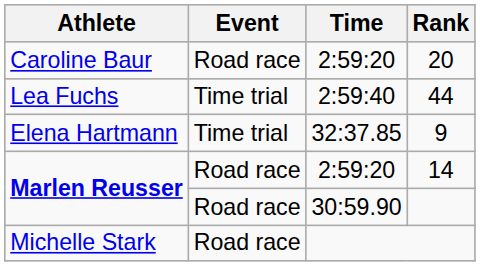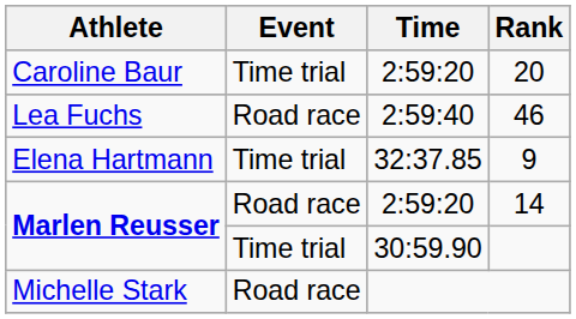Caroline Baur | Event: Road race -> Time trial
Lea Fuchs | Event: Time trial -> Road race
Lea Fuchs | Rank: 44 -> 46
Marlen Reusser / 30:59.90 | Event: Road race -> Time trial
